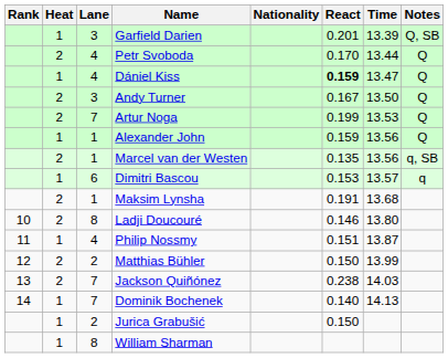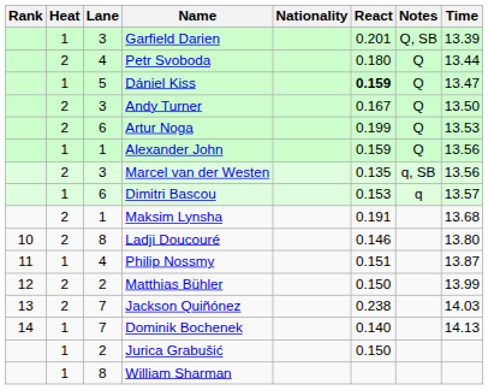columns swapped: Time <-> Notes
Petr Svoboda | React: 0.170 -> 0.180
Dániel Kiss | Lane: 4 -> 5
Artur Noga | Lane: 7 -> 6
Marcel van der Westen | Lane: 1 -> 3
